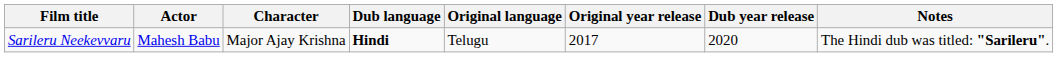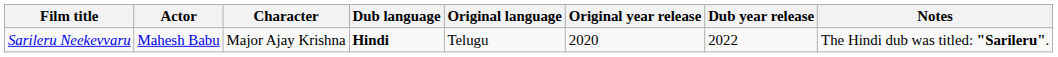Sarileru Neekevvaru | Original year release: 2017 -> 2020
Sarileru Neekevvaru | Dub year release: 2020 -> 2022
